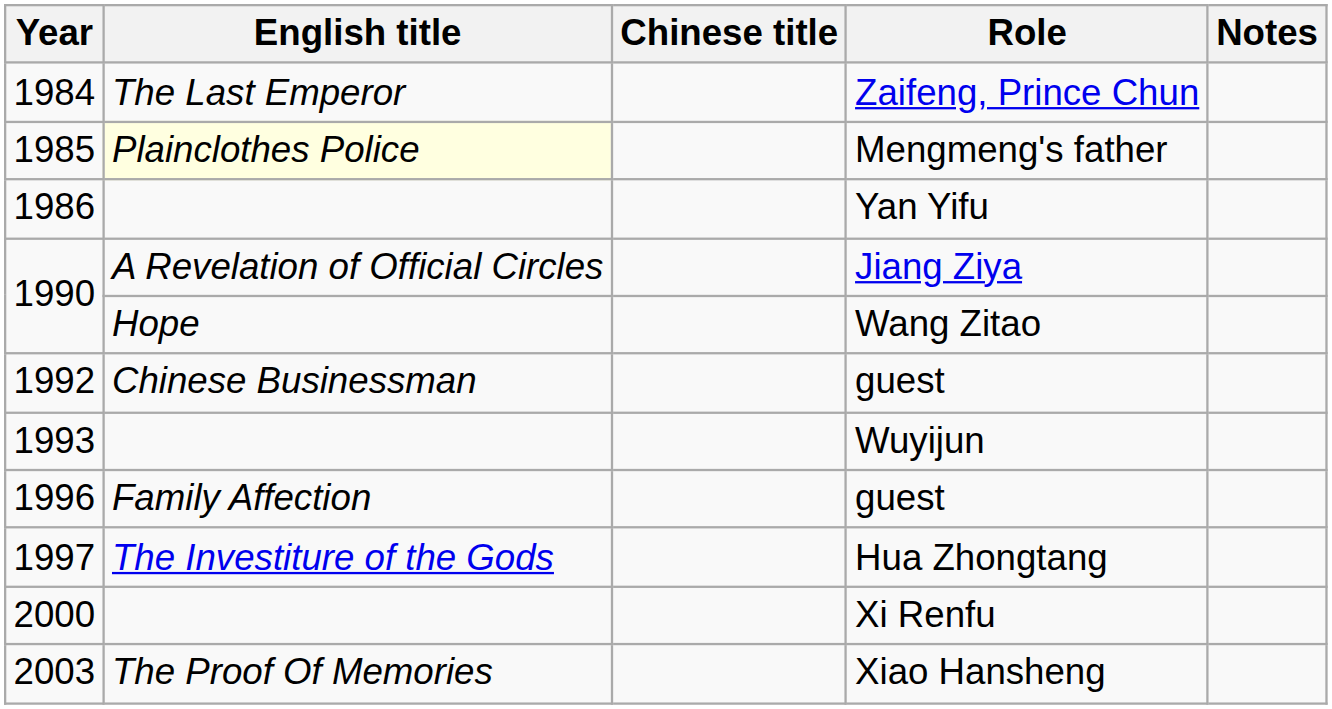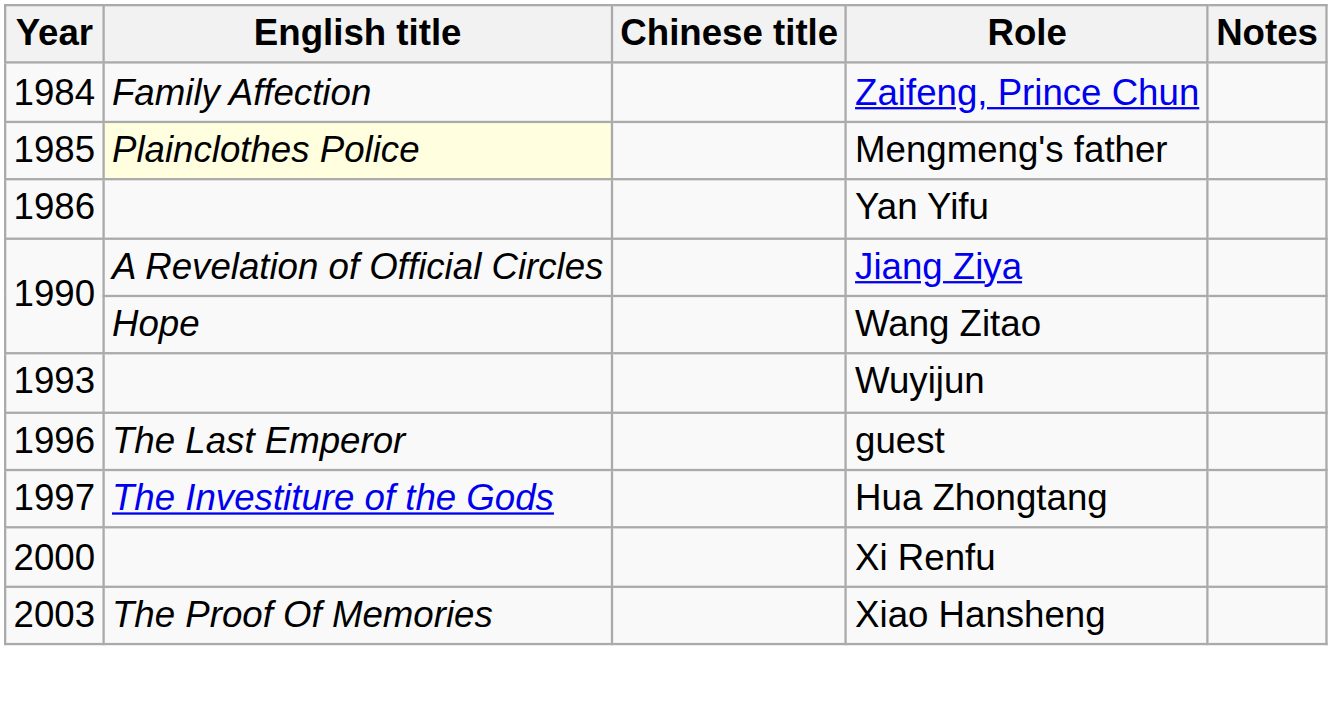Zaifeng, Prince Chun | English title: The Last Emperor -> Family Affection
- row: 1992 | Chinese Businessman | guest
1996 / guest | English title: Family Affection -> The Last Emperor
